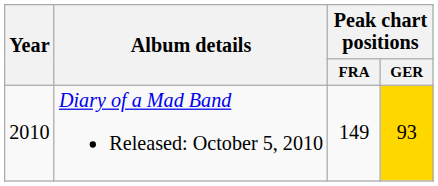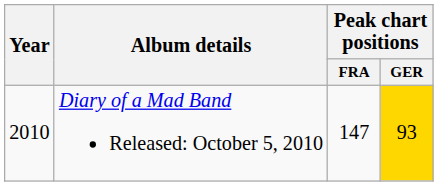Diary of a Mad Band Released: October 5, 2010 | Peak chart positions / FRA: 149 -> 147
